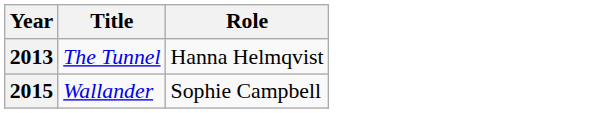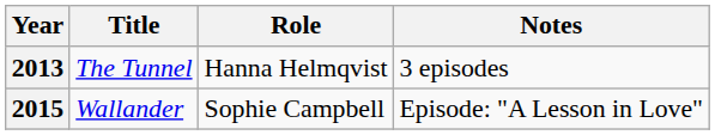+ column: Notes | 3 episodes | Episode: "A Lesson in Love"
